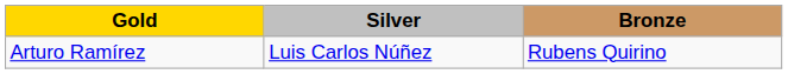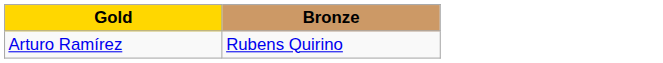- column: Silver | Luis Carlos Núñez
